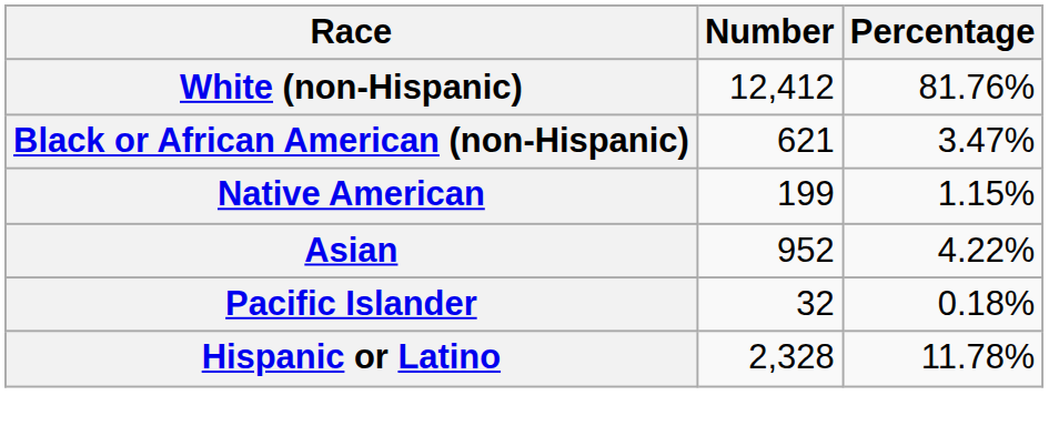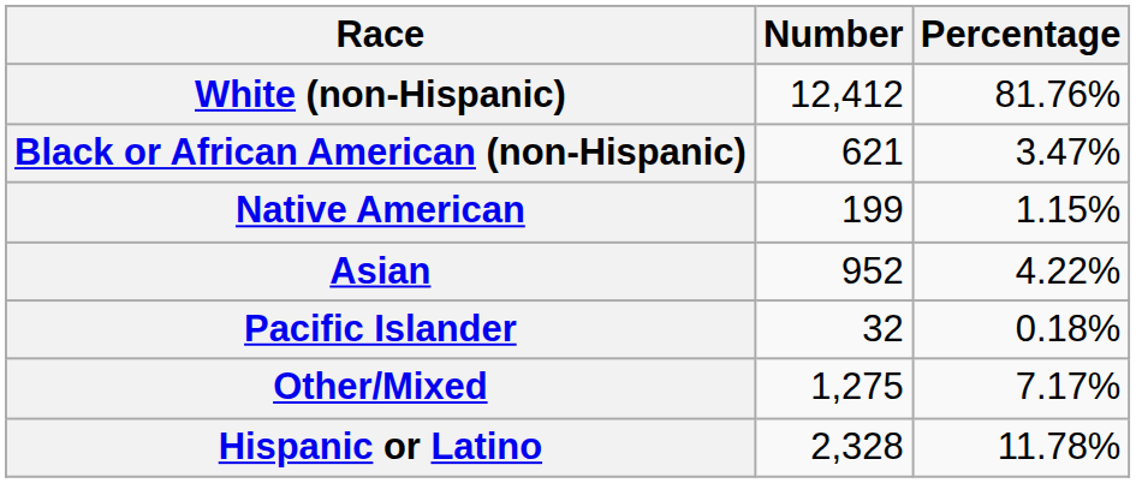+ row: Other/Mixed | 1,275 | 7.17%
